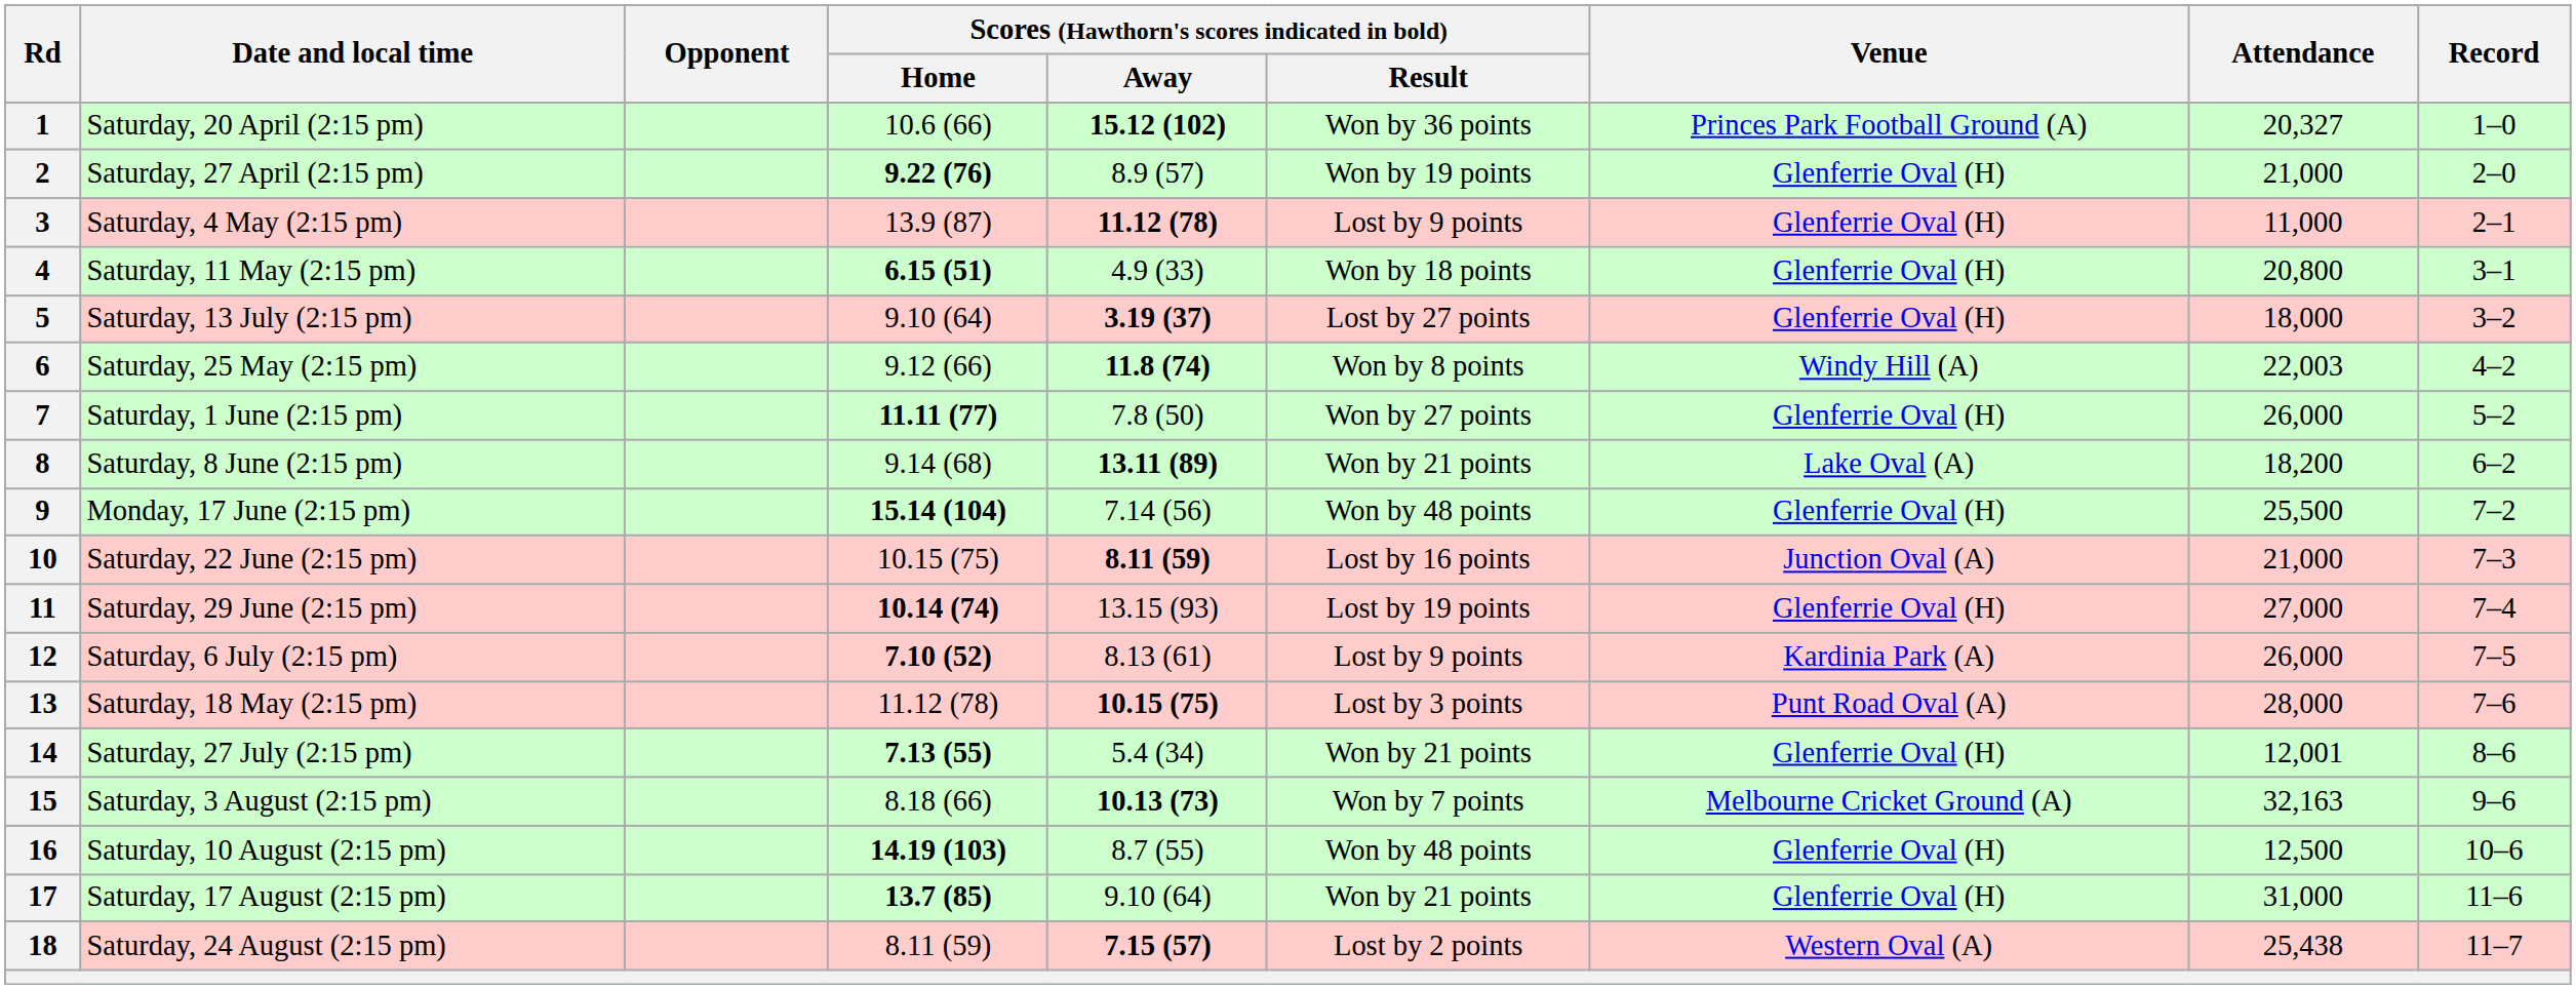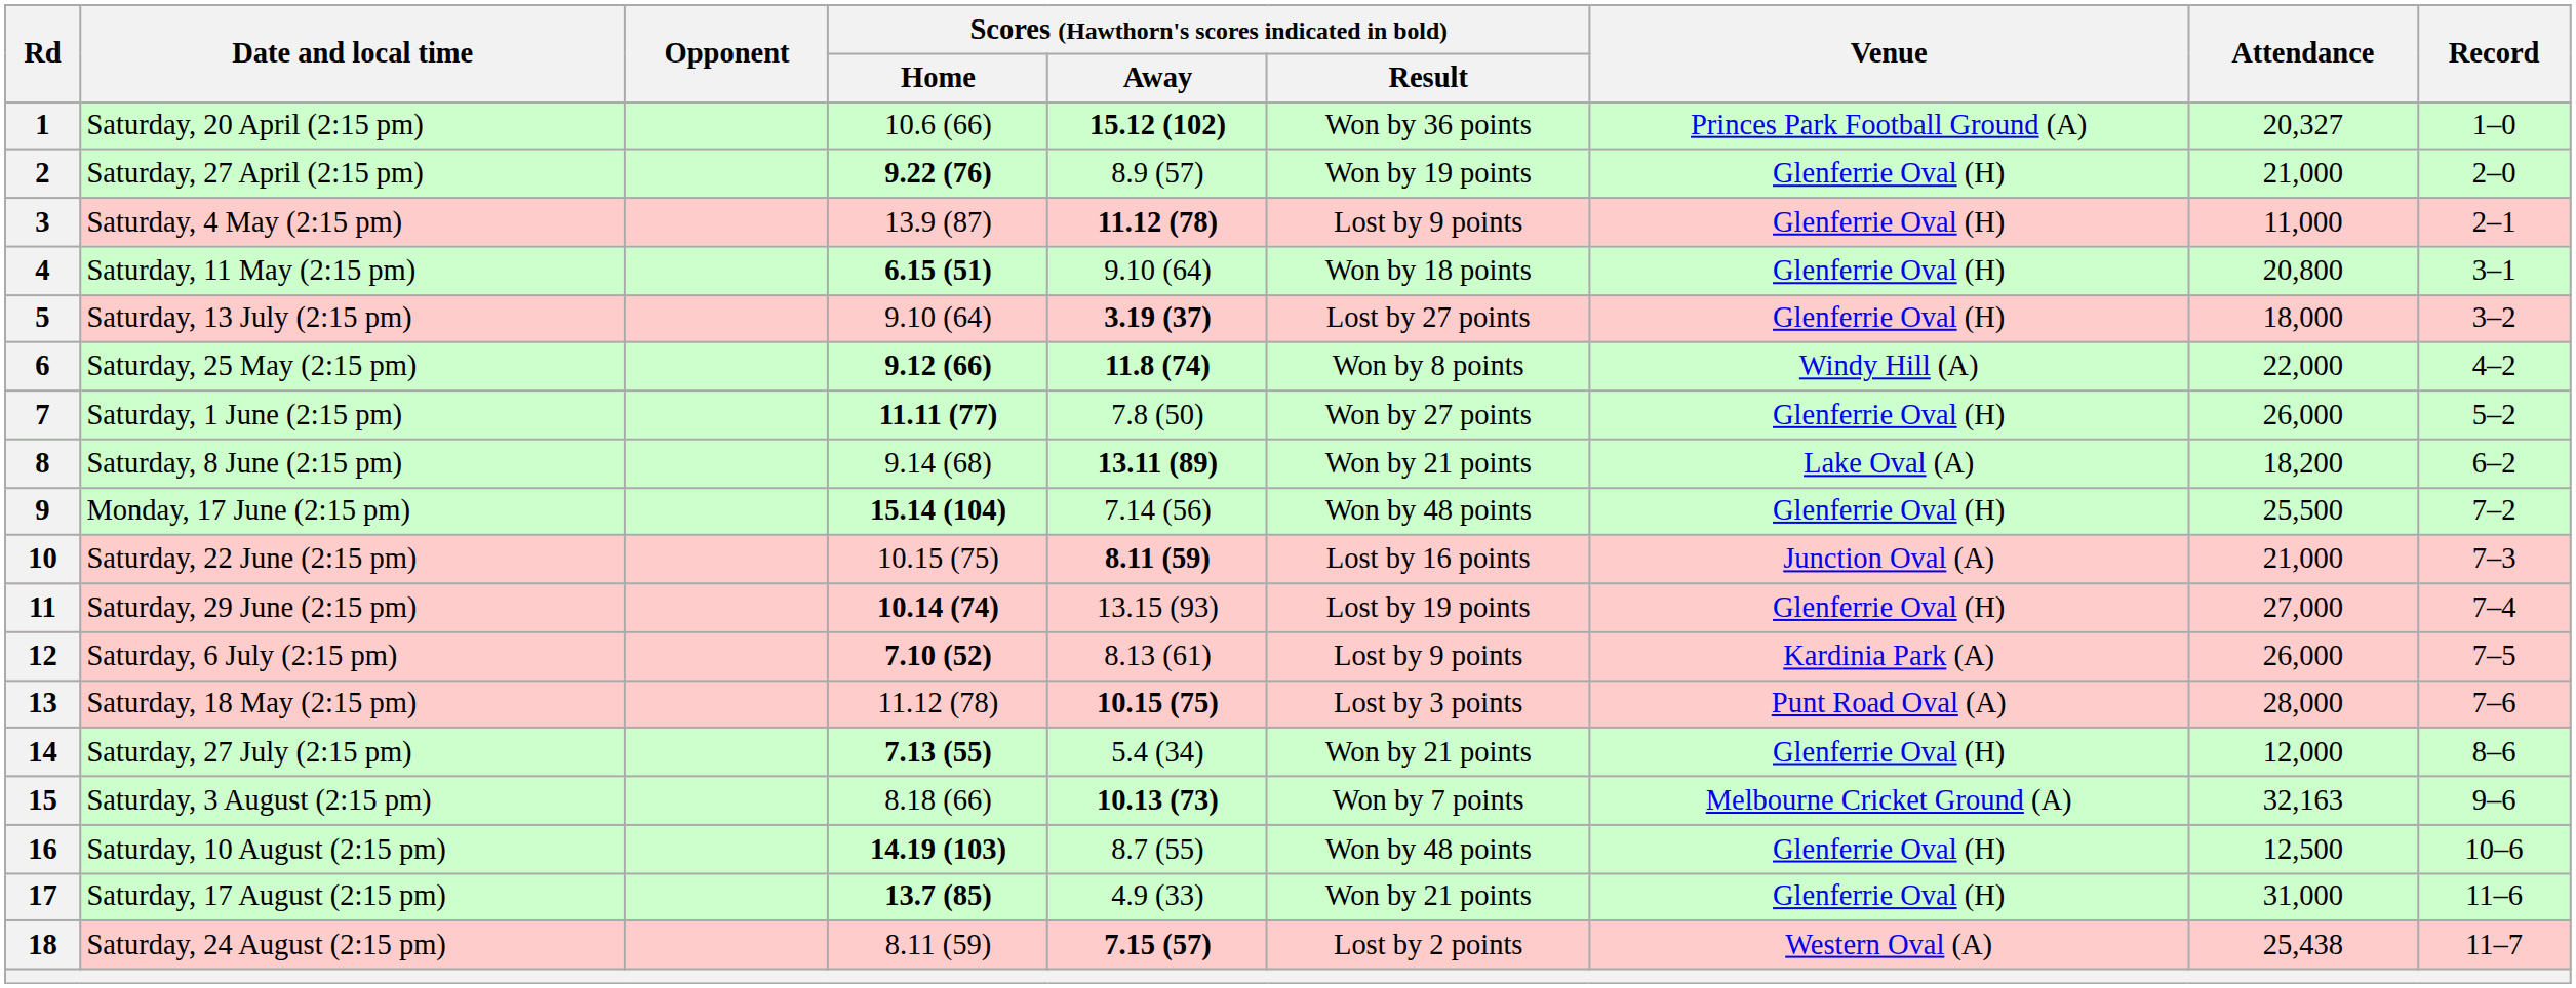4 | Scores (Hawthorn's scores indicated in bold) / Away: 4.9 (33) -> 9.10 (64)
6 | Scores (Hawthorn's scores indicated in bold) / Home: normal -> bold
6 | Attendance: 22,003 -> 22,000
14 | Attendance: 12,001 -> 12,000
17 | Scores (Hawthorn's scores indicated in bold) / Away: 9.10 (64) -> 4.9 (33)
